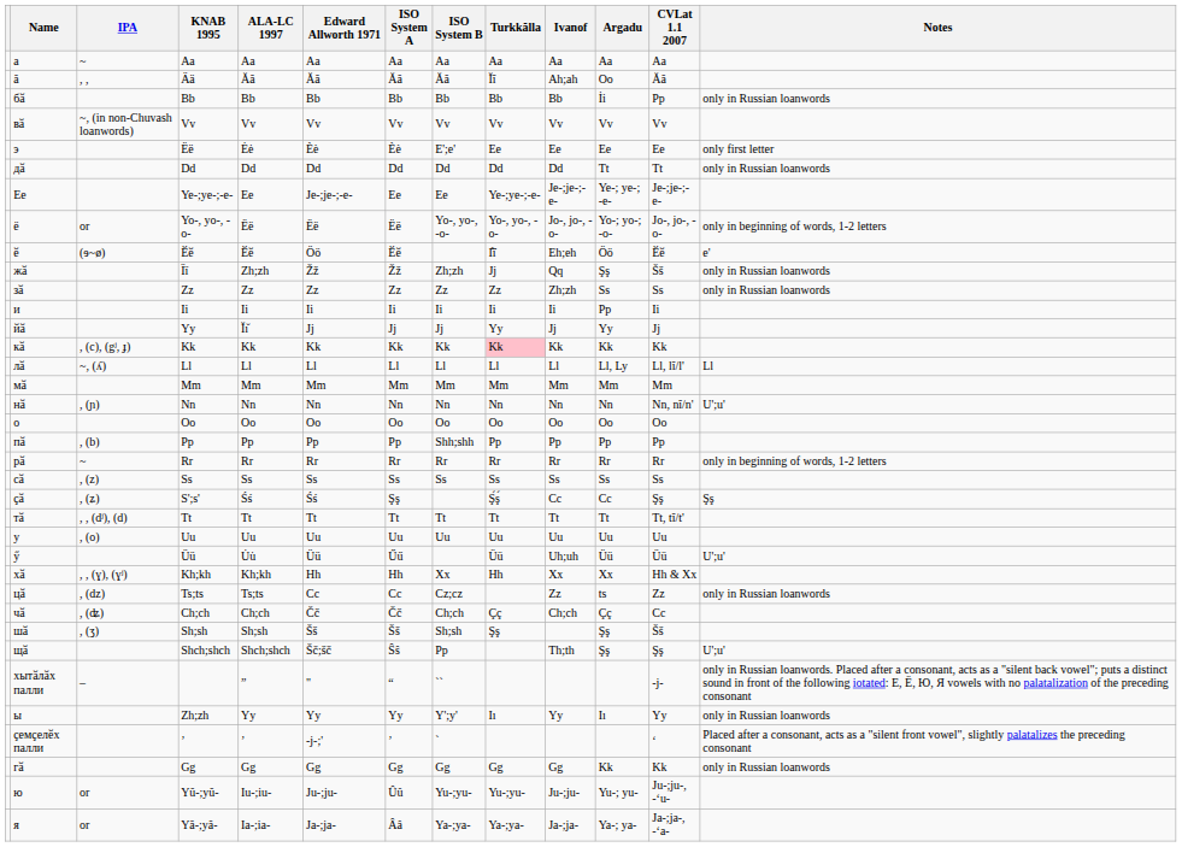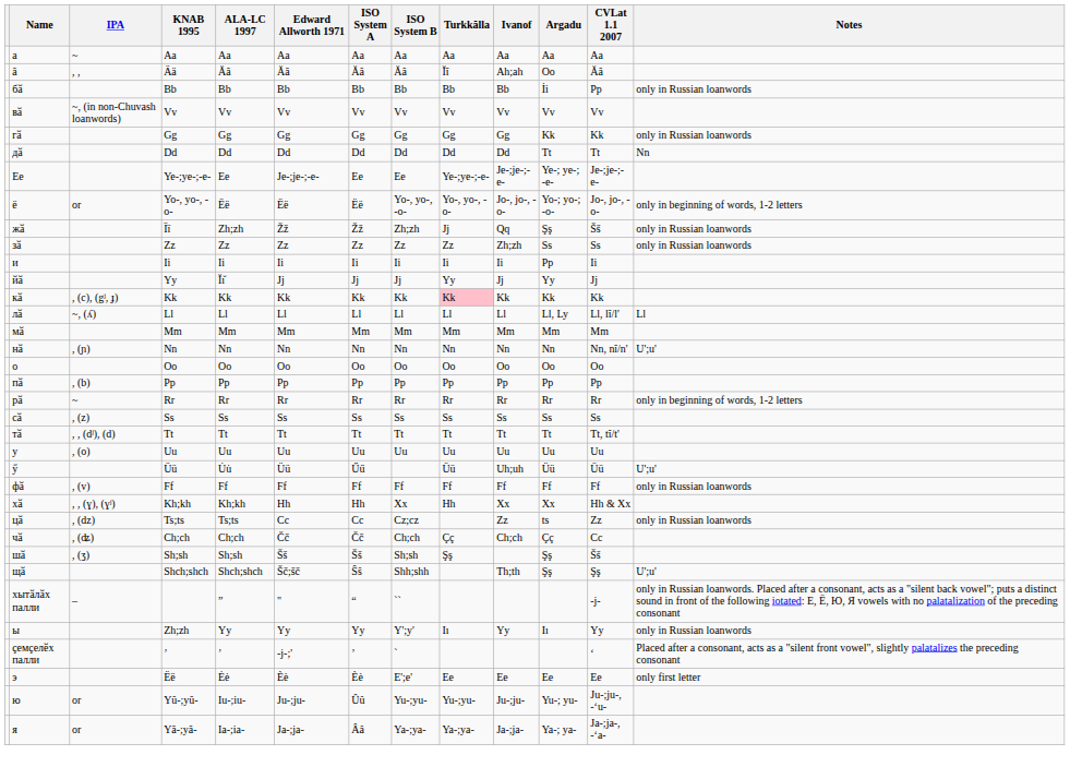rows swapped: гӑ <-> э
дӑ | Notes: only in Russian loanwords -> Nn
- row: ӗ | (ɘ~ø) | Ӗӗ | Ӗӗ | Öö | Ӗӗ | I̐ĭ̇ | Eh;eh | Öö | Ӗӗ | e'
пӑ | ISO System B: Shh;shh -> Pp
- row: ҫӑ | , (ʑ) | S';s' | Śś | Śś | Şş | Ş́ş́ | Cc | Cc | Şş | Şş
+ row: фӑ | , (v) | Ff | Ff | Ff | Ff | Ff | Ff | Ff | Ff | Ff | only in Russian loanwords
щӑ | ISO System B: Pp -> Shh;shh
